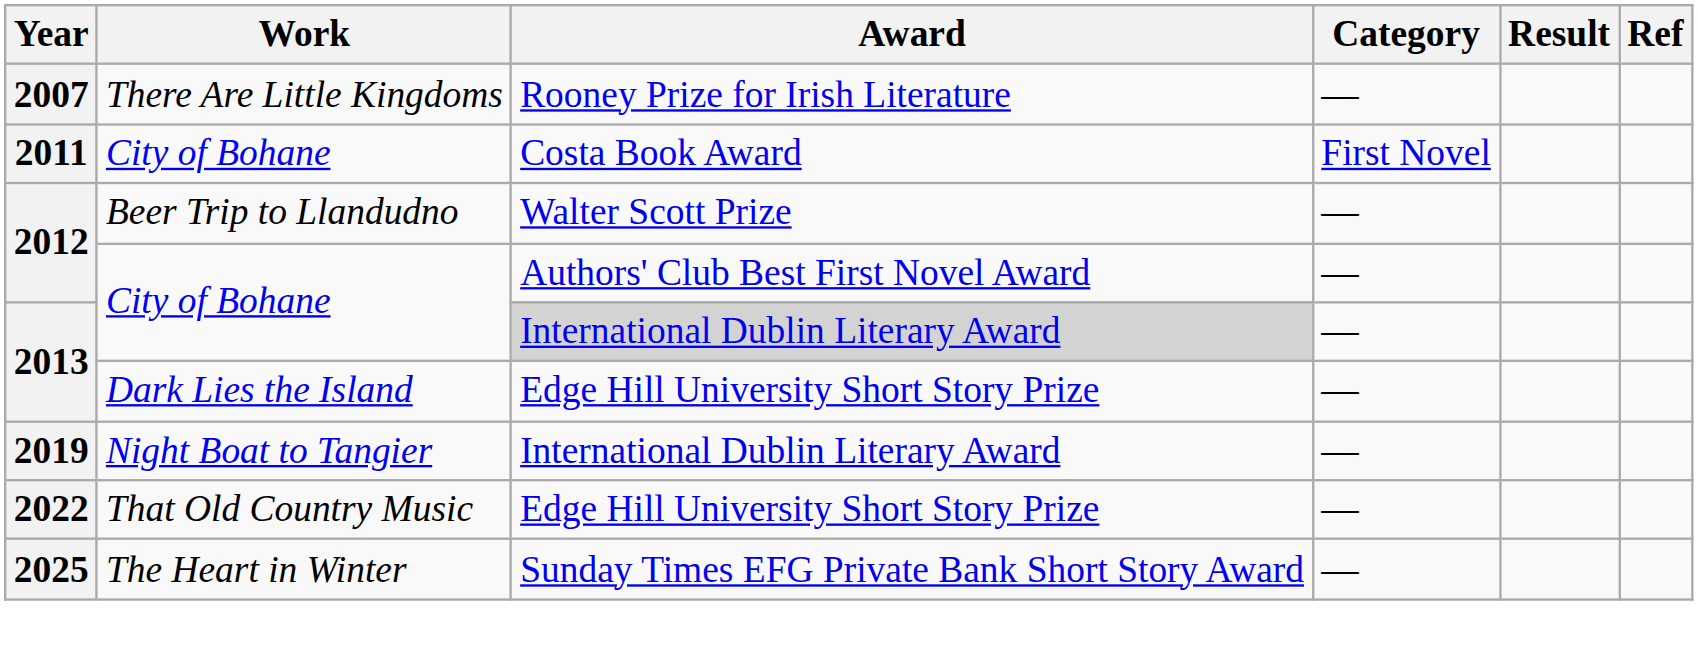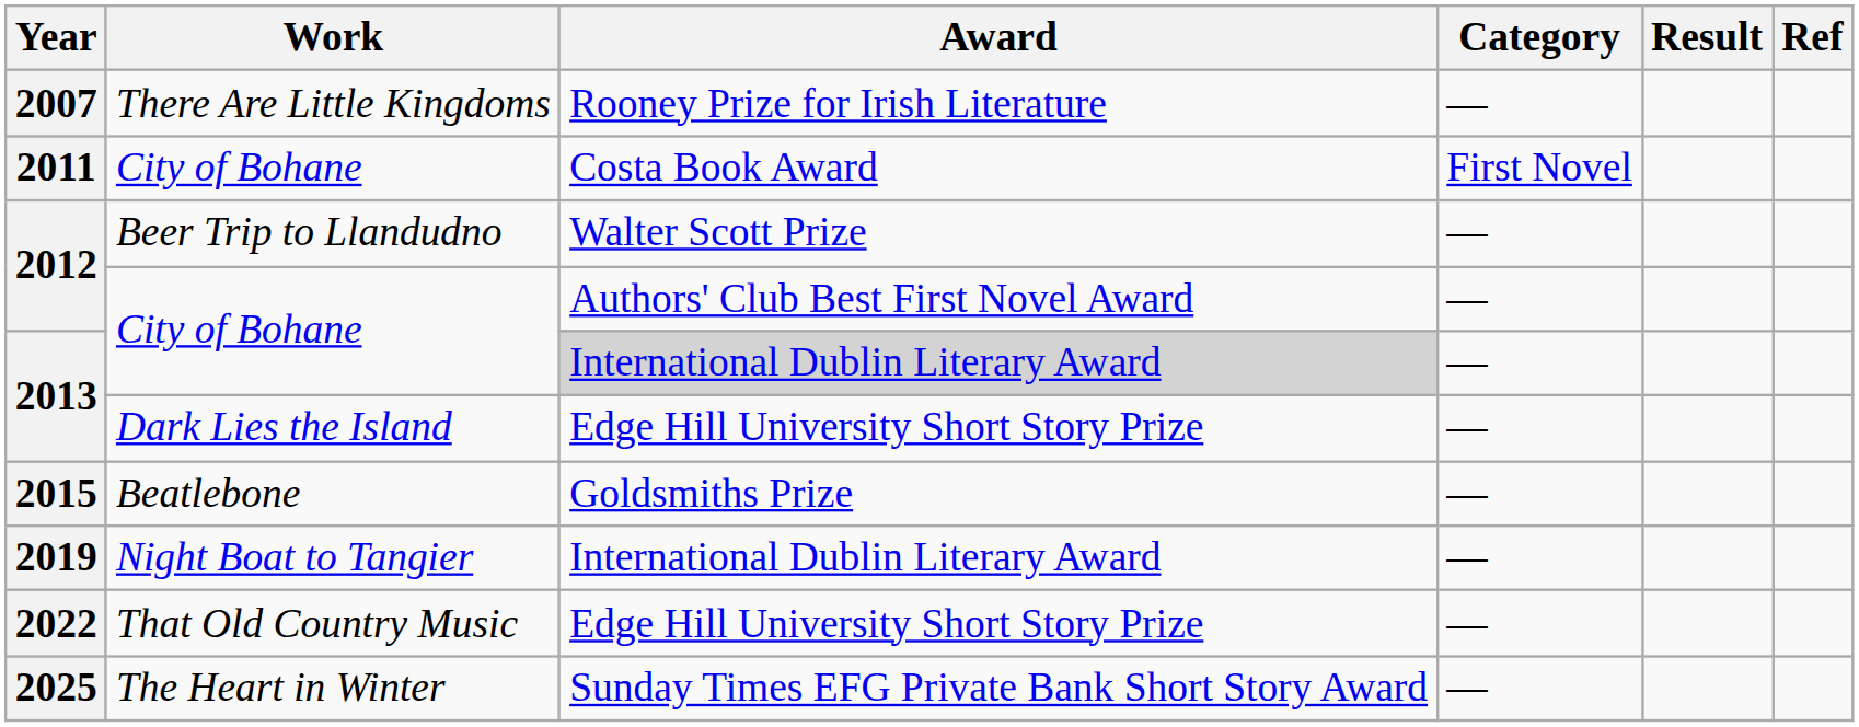+ row: 2015 | Beatlebone | Goldsmiths Prize | —
